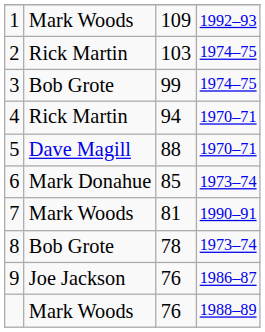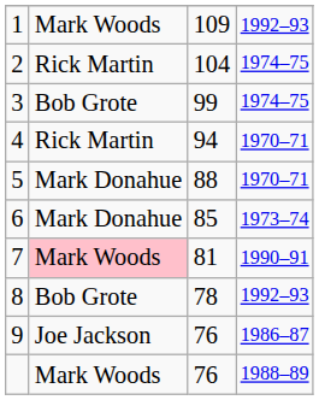2 | column 3: 103 -> 104
5 | column 2: Dave Magill -> Mark Donahue
7 | column 2: no background -> pink background
8 | column 4: 1973–74 -> 1992–93
